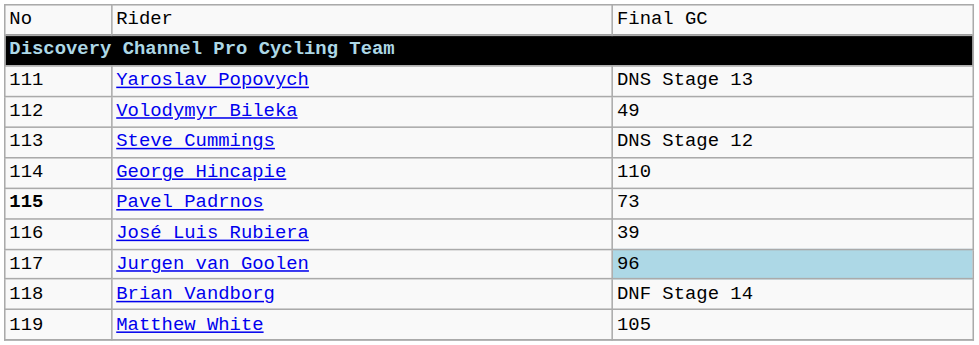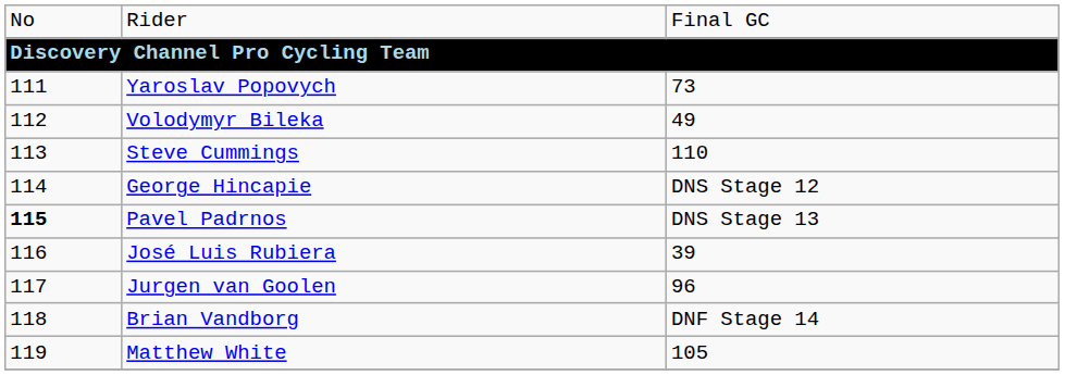Yaroslav Popovych | column 3: DNS Stage 13 -> 73
Steve Cummings | column 3: DNS Stage 12 -> 110
George Hincapie | column 3: 110 -> DNS Stage 12
Pavel Padrnos | column 3: 73 -> DNS Stage 13
Jurgen van Goolen | column 3: lightblue background -> no background
